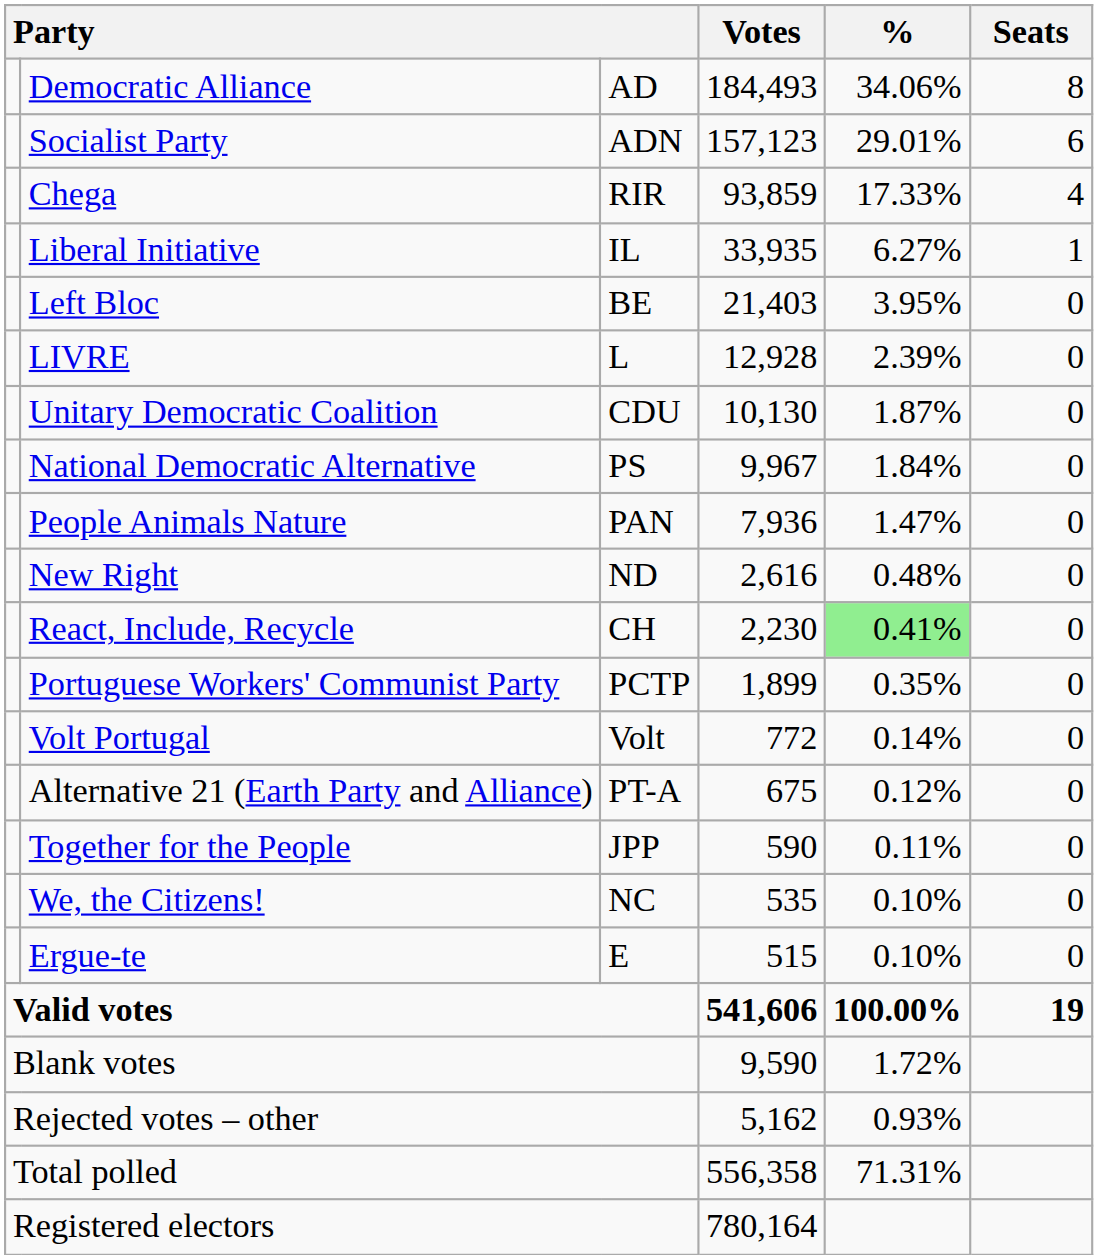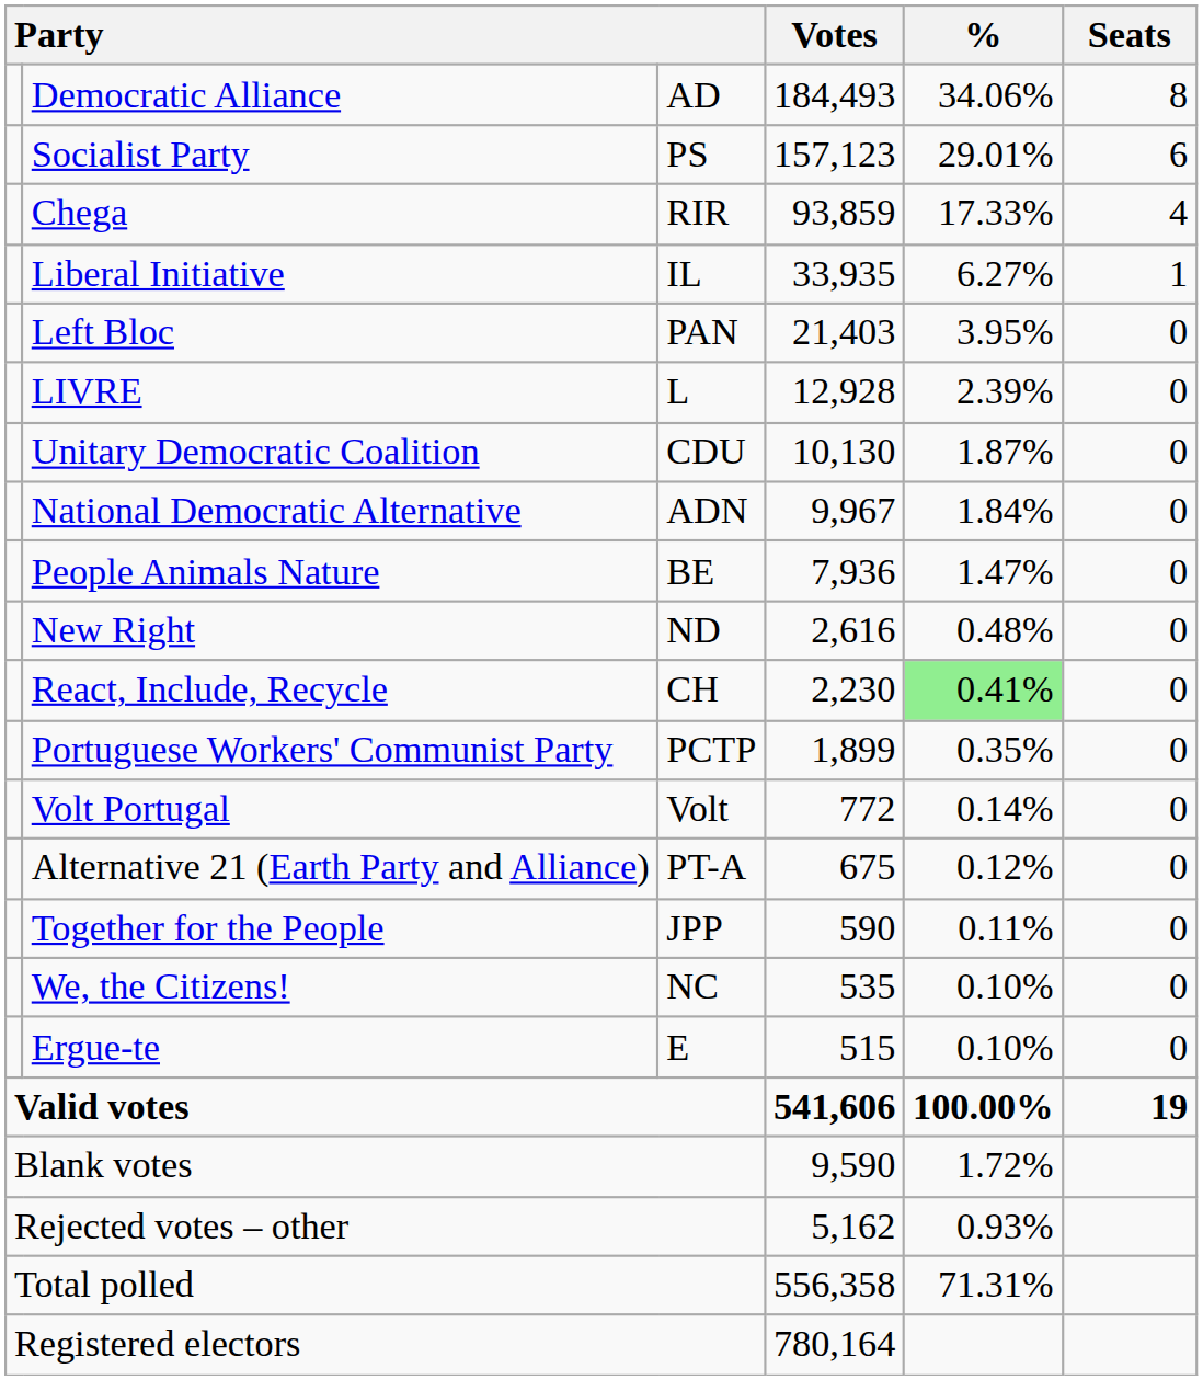Socialist Party | column 3: ADN -> PS
Left Bloc | column 3: BE -> PAN
National Democratic Alternative | column 3: PS -> ADN
People Animals Nature | column 3: PAN -> BE
